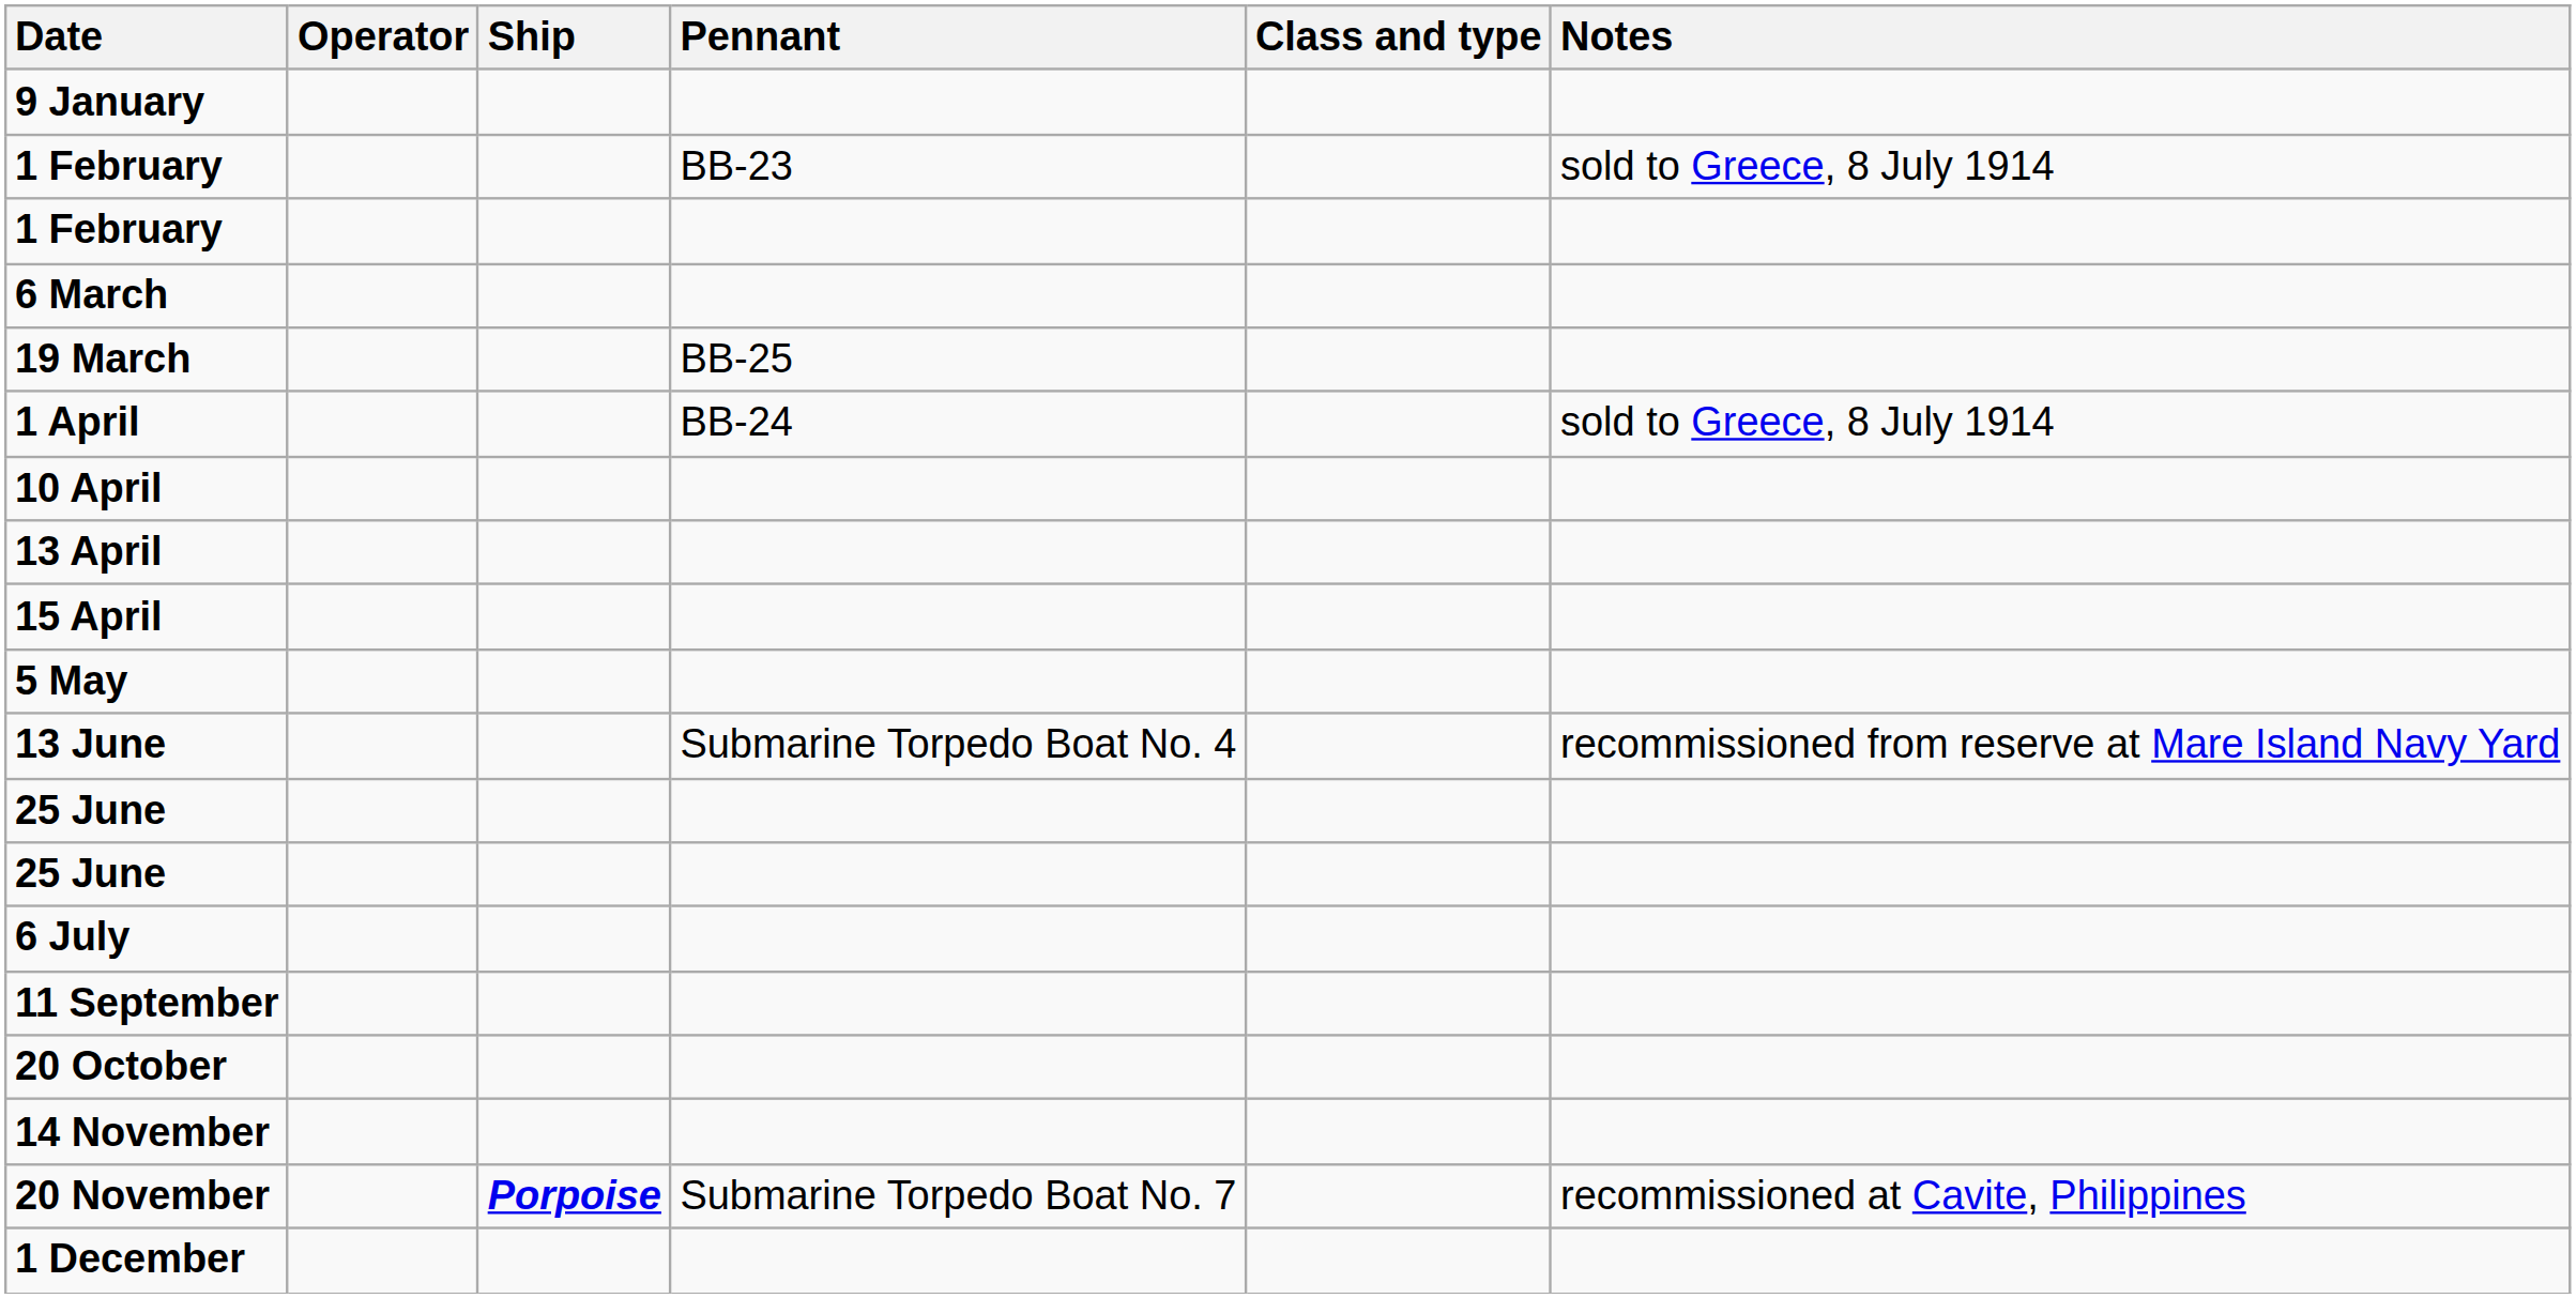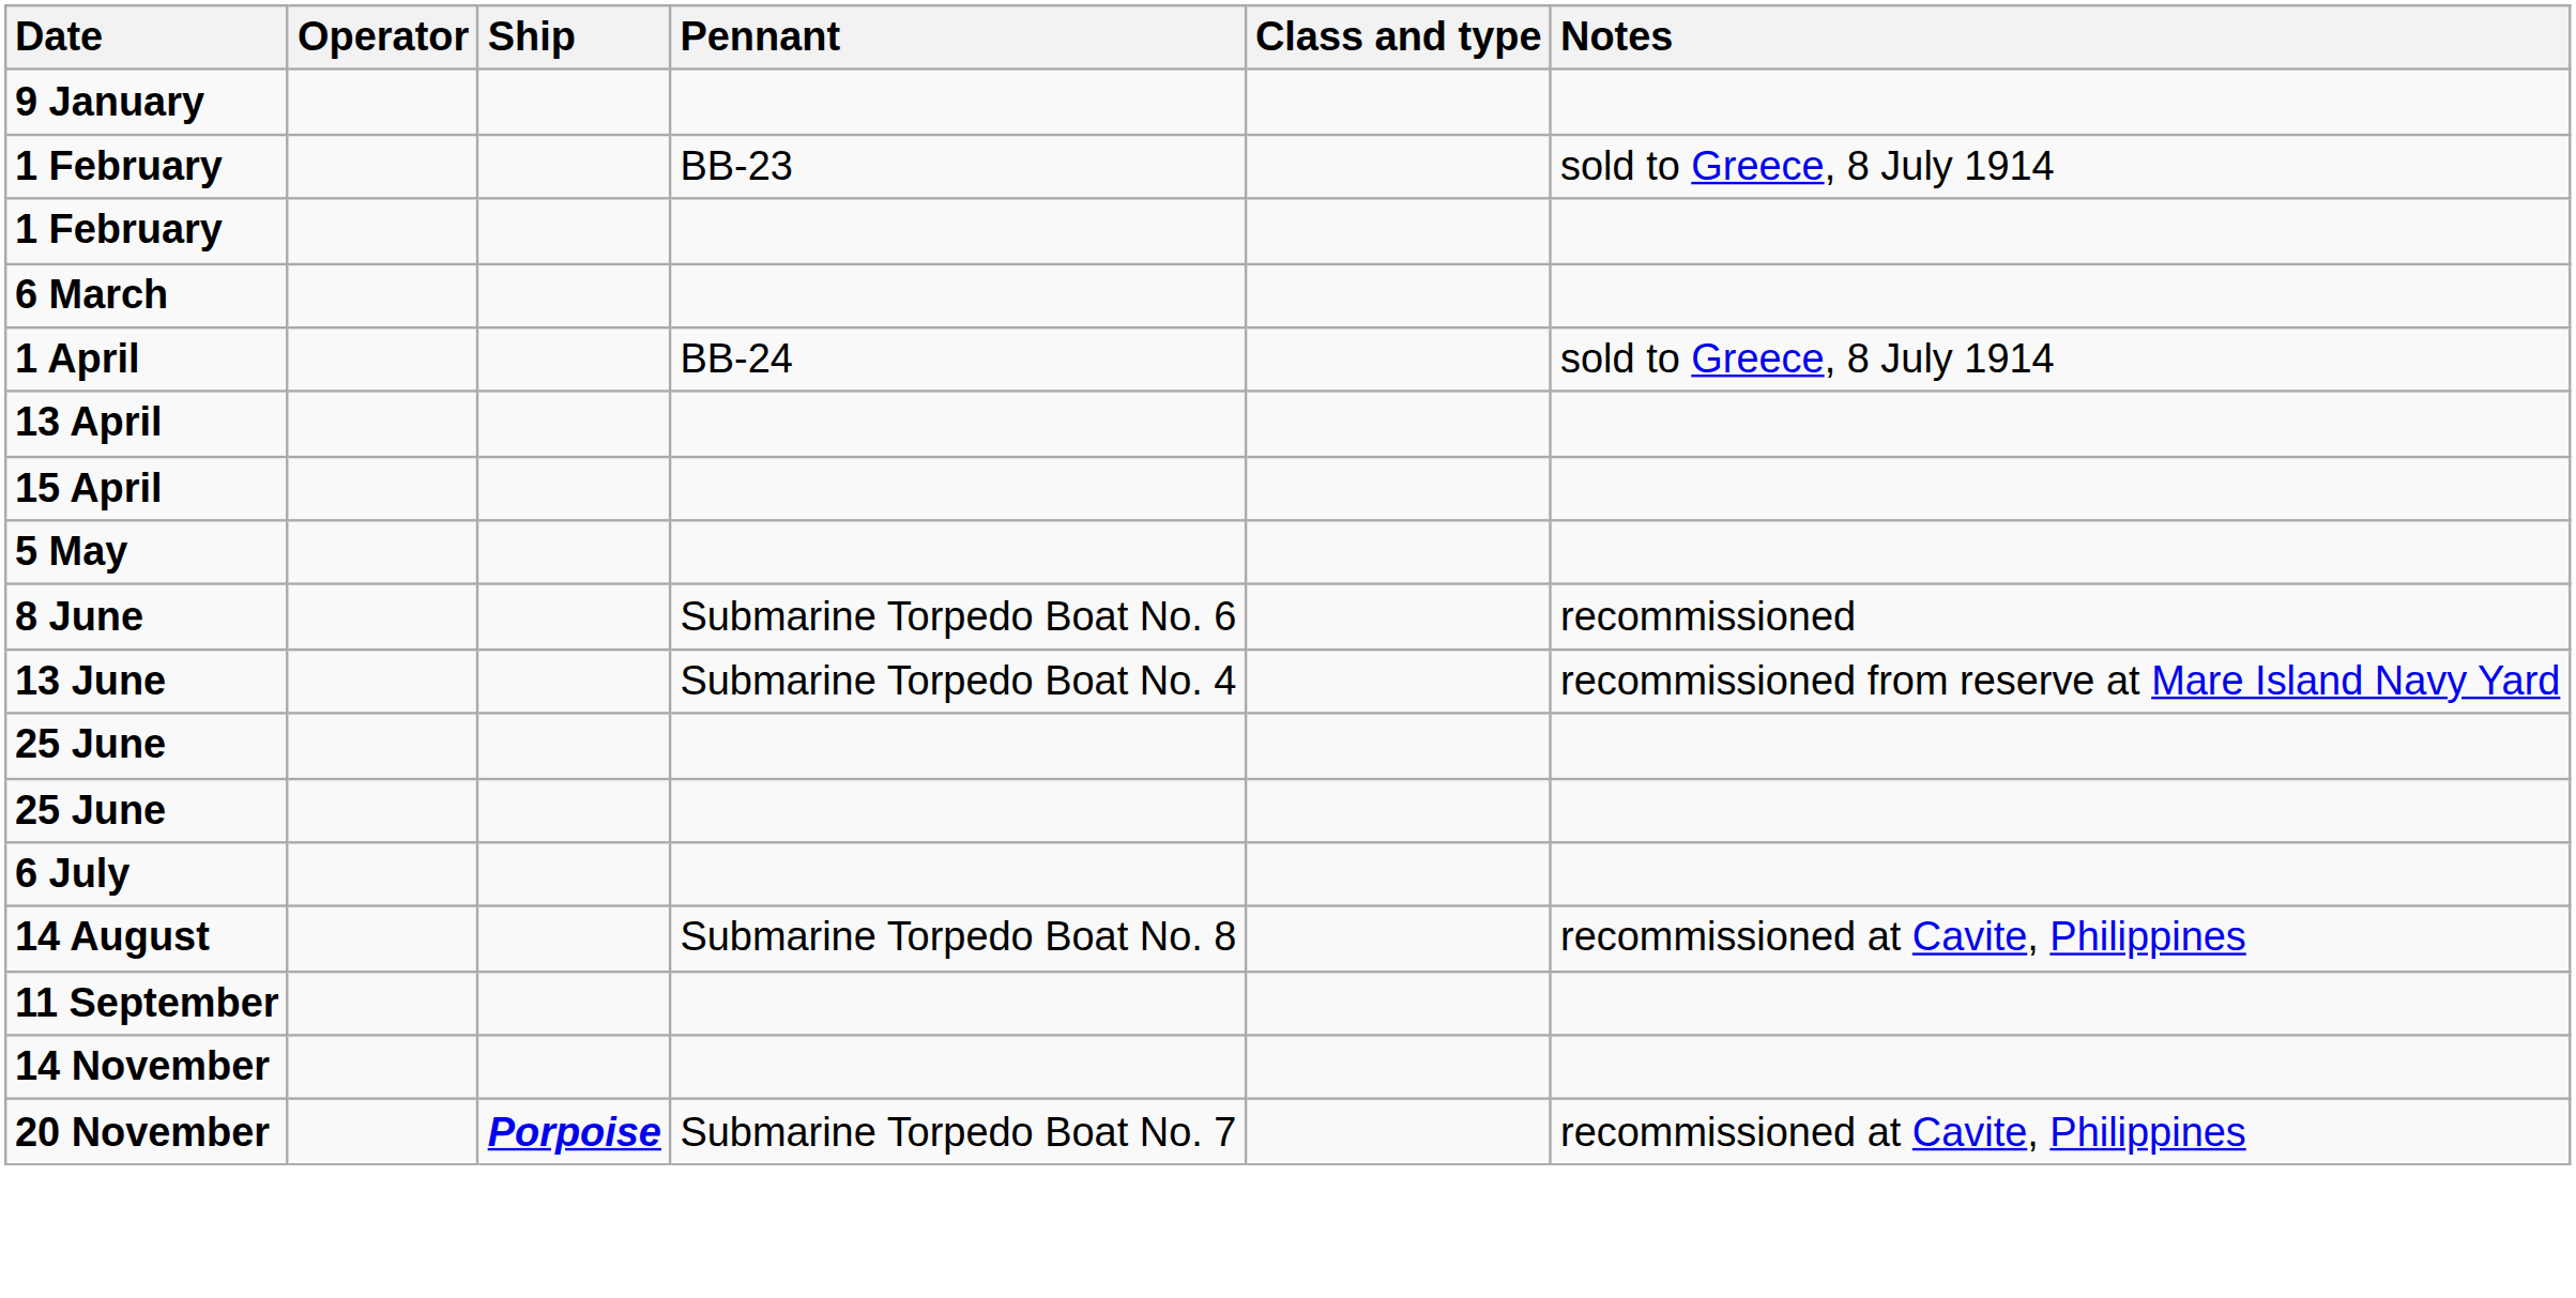- row: 19 March | BB-25
- row: 10 April
+ row: 8 June | Submarine Torpedo Boat No. 6 | recommissioned
+ row: 14 August | Submarine Torpedo Boat No. 8 | recommissioned at Cavite, Philippines
- row: 20 October
- row: 1 December
